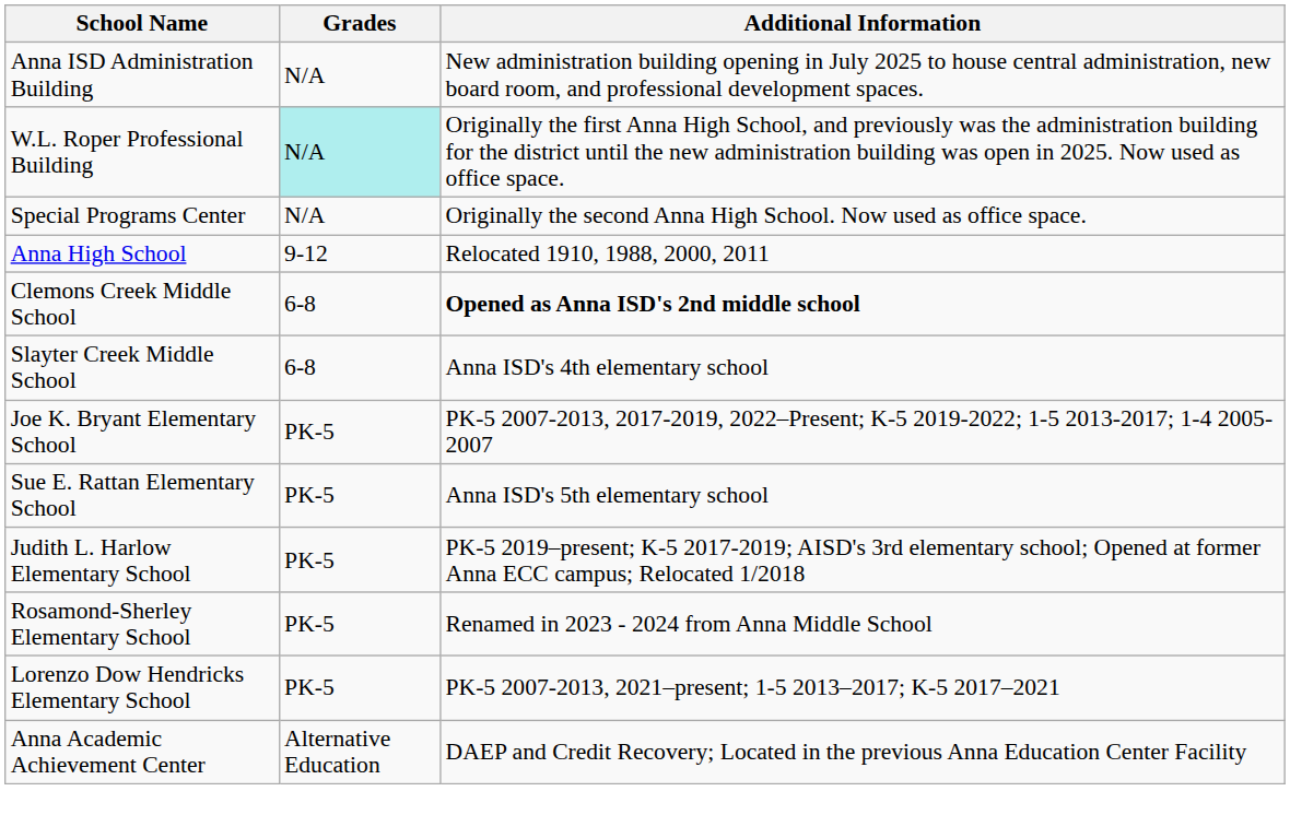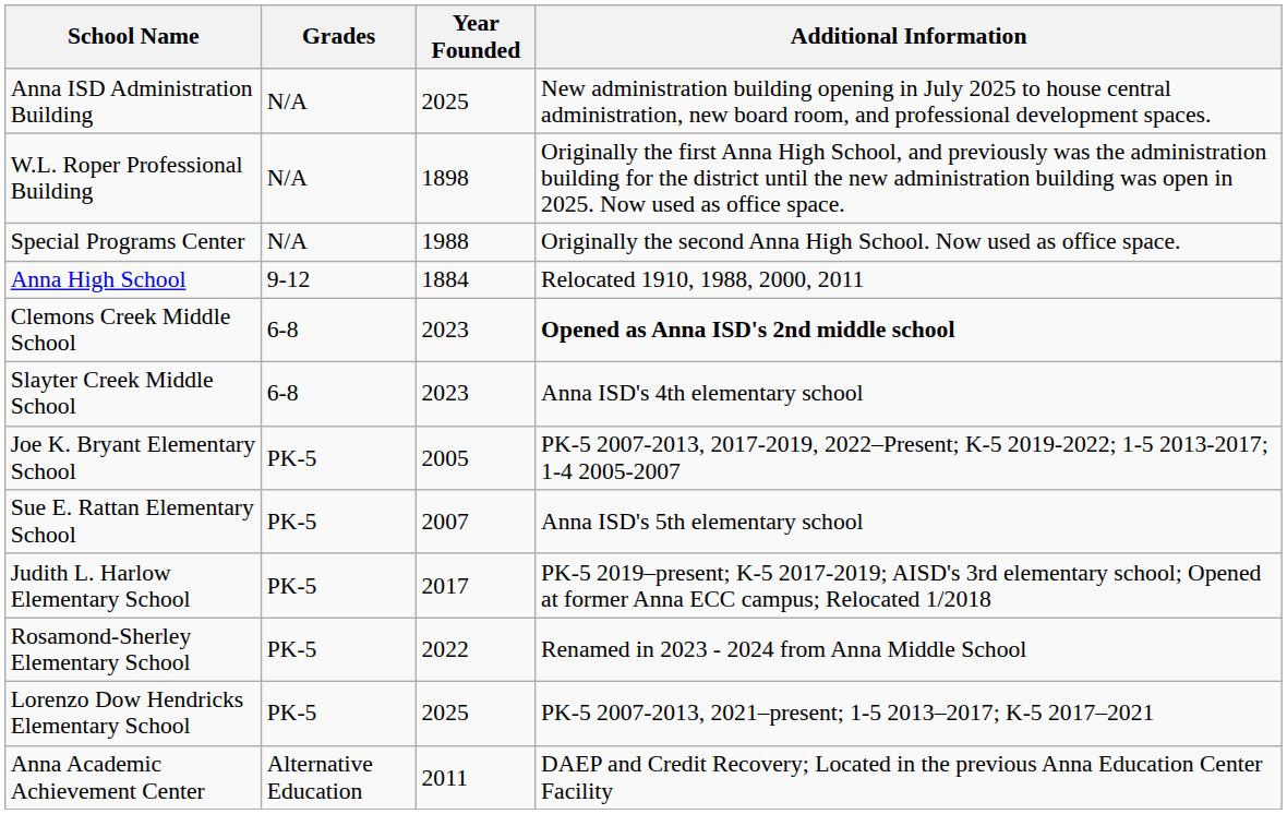+ column: Year Founded | 2025 | 1898 | 1988 | 1884 | 2023 | 2023 | 2005 | 2007 | 2017 | 2022 | 2025 | 2011
W.L. Roper Professional Building | Grades: paleturquoise background -> no background
